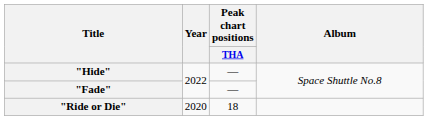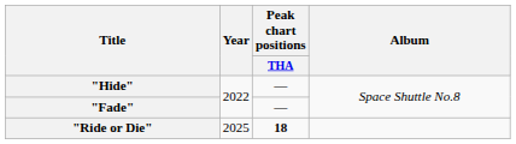"Ride or Die" | Year: 2020 -> 2025
"Ride or Die" | Peak chart positions / THA: normal -> bold
